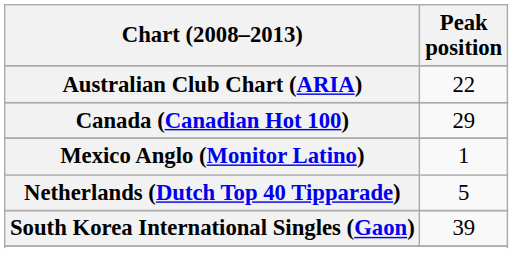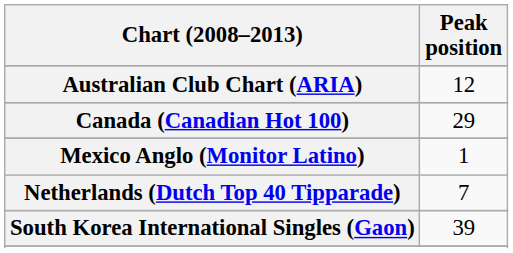Australian Club Chart (ARIA) | Peak position: 22 -> 12
Netherlands (Dutch Top 40 Tipparade) | Peak position: 5 -> 7
